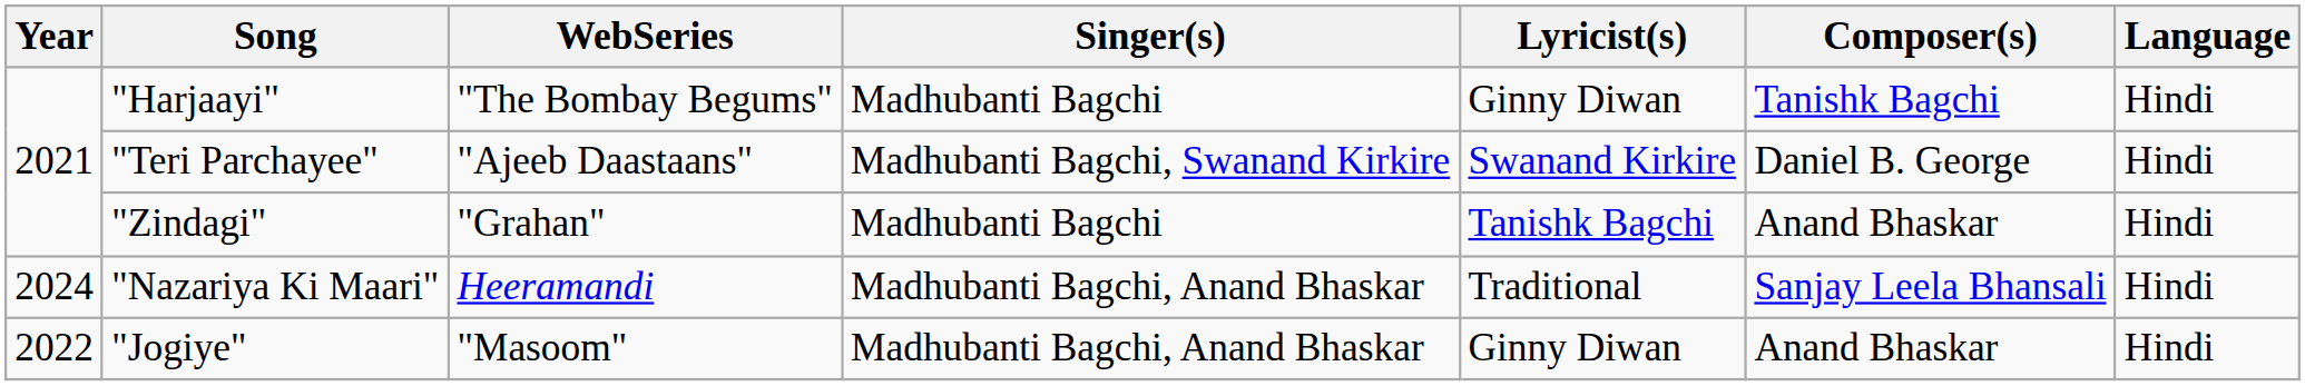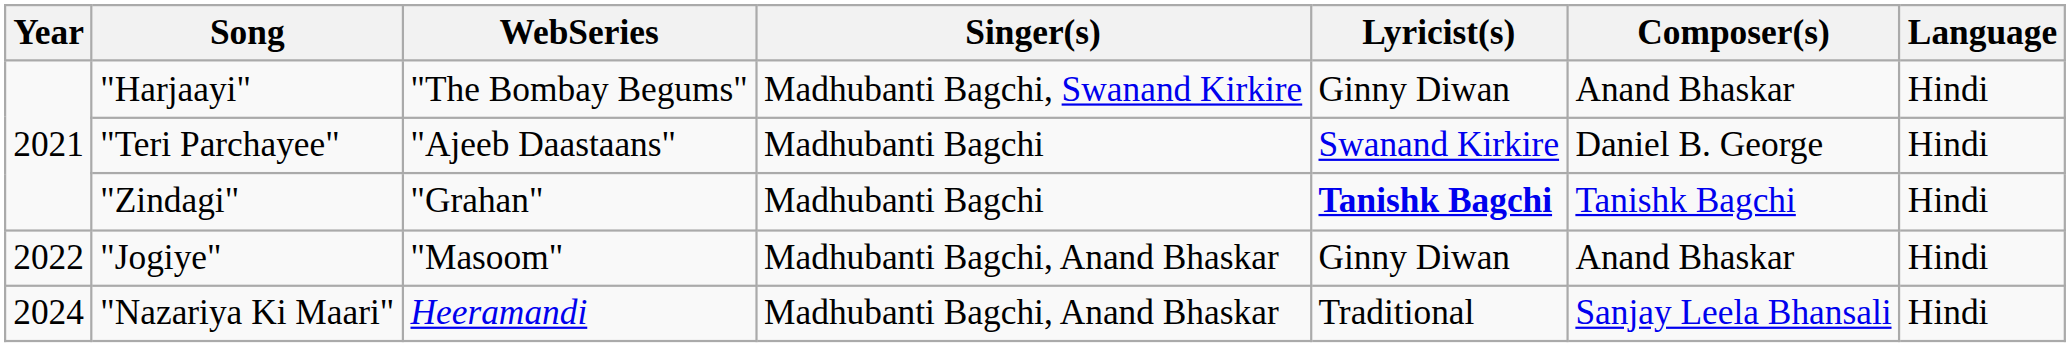"Harjaayi" | Singer(s): Madhubanti Bagchi -> Madhubanti Bagchi, Swanand Kirkire
"Harjaayi" | Composer(s): Tanishk Bagchi -> Anand Bhaskar
"Teri Parchayee" | Singer(s): Madhubanti Bagchi, Swanand Kirkire -> Madhubanti Bagchi
"Zindagi" | Lyricist(s): normal -> bold
"Zindagi" | Composer(s): Anand Bhaskar -> Tanishk Bagchi
rows swapped: "Jogiye" <-> "Nazariya Ki Maari"
